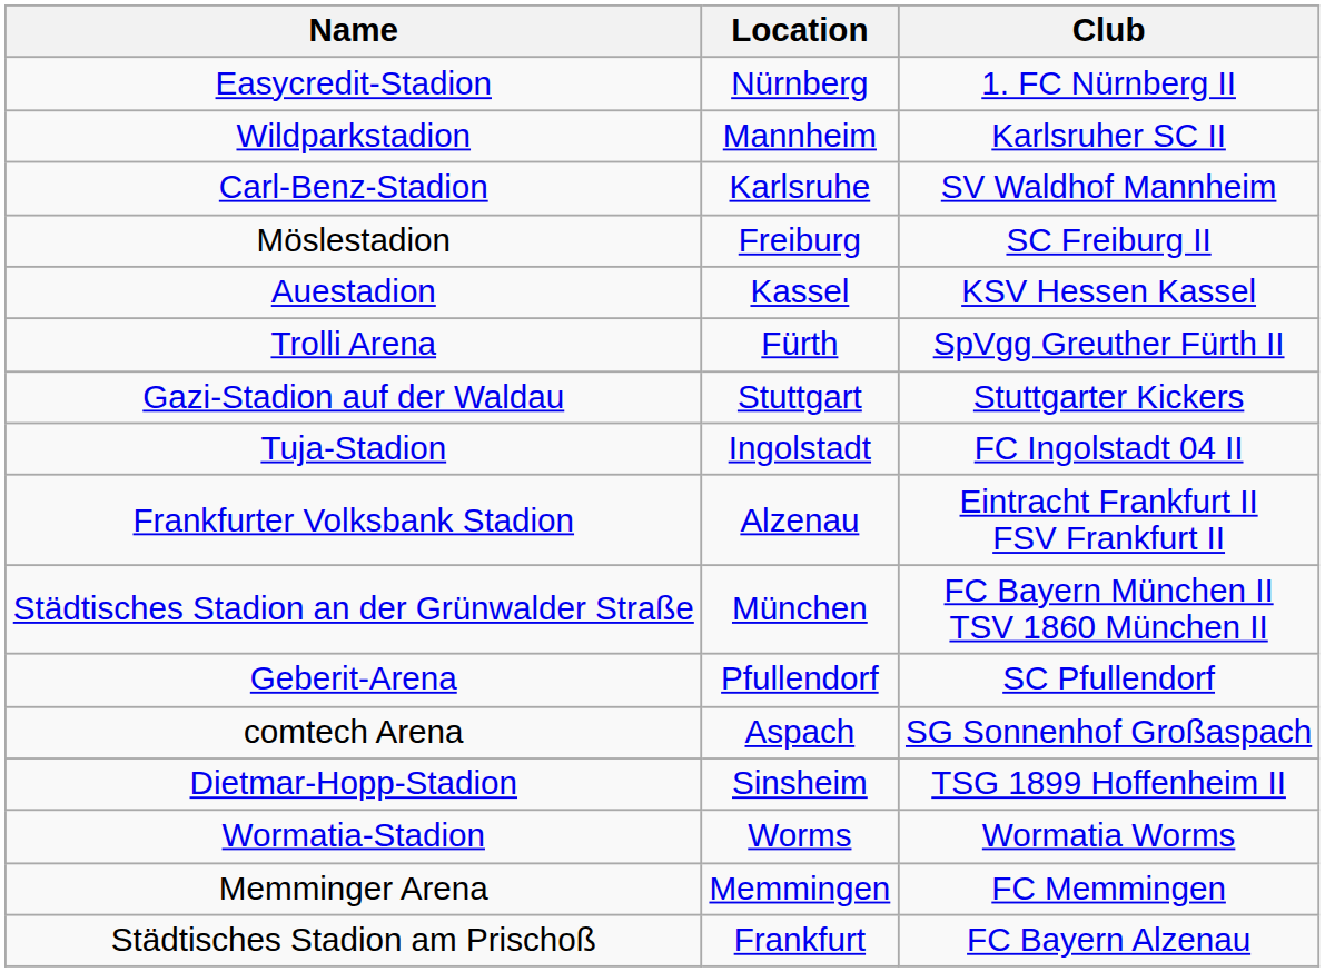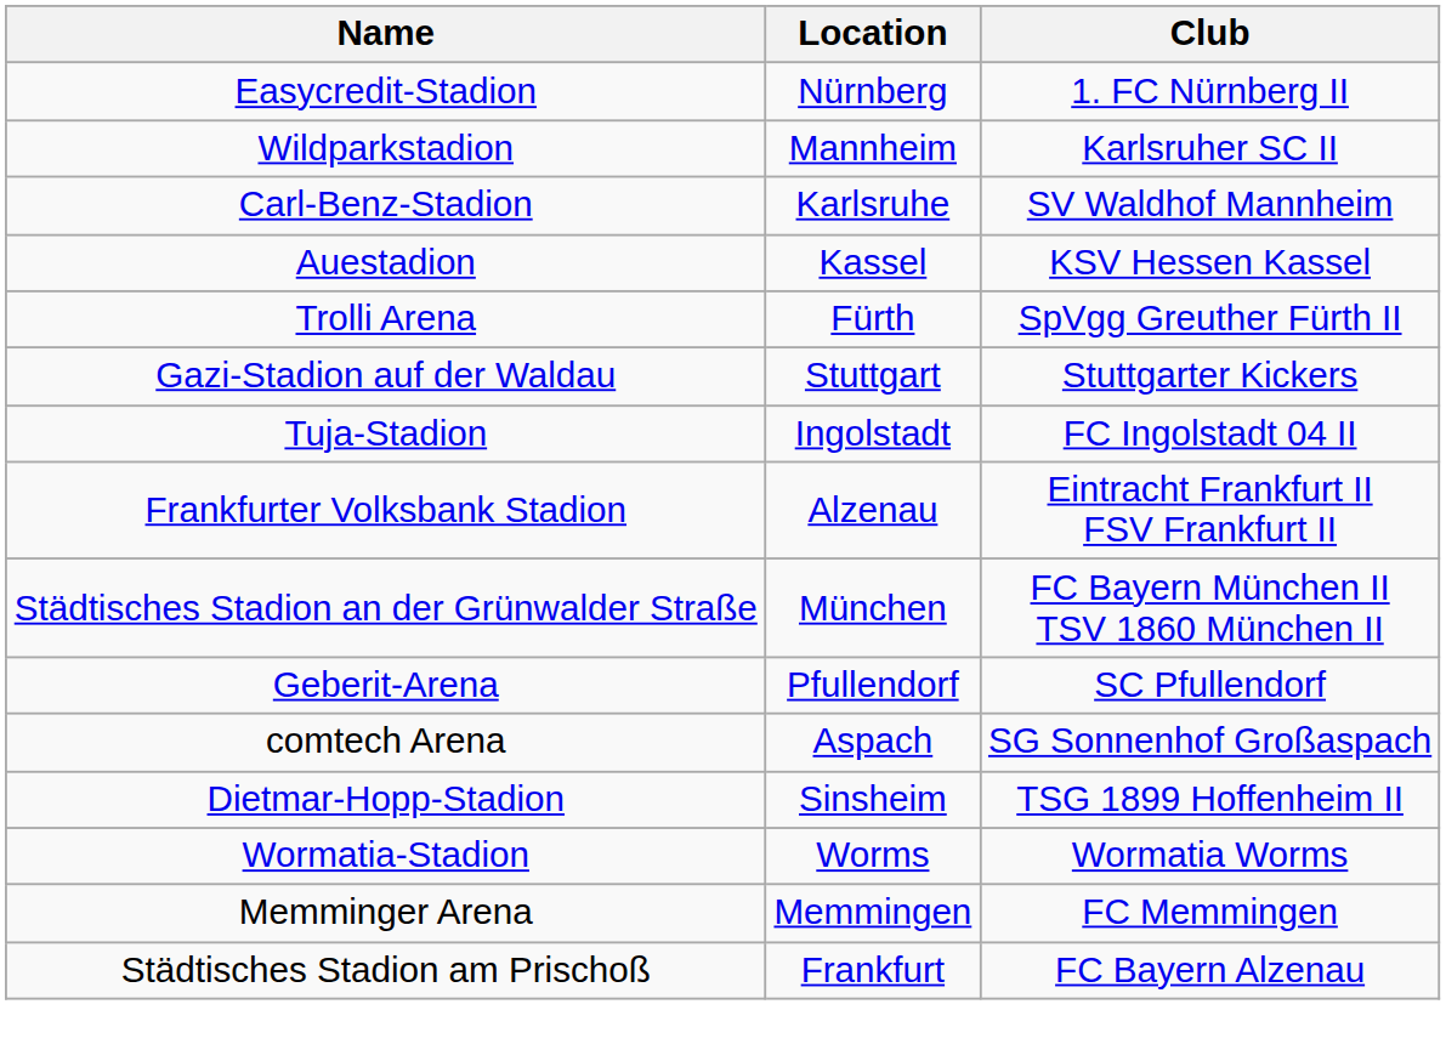- row: Möslestadion | Freiburg | SC Freiburg II
